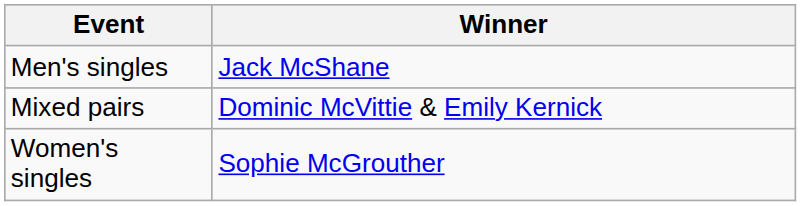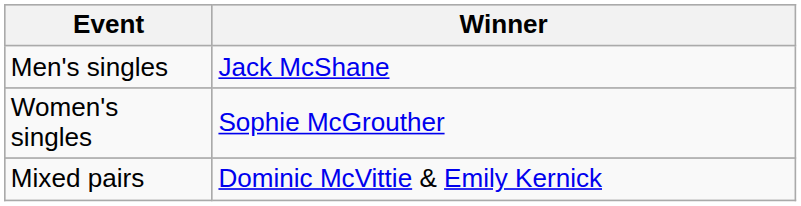rows swapped: Women's singles <-> Mixed pairs
